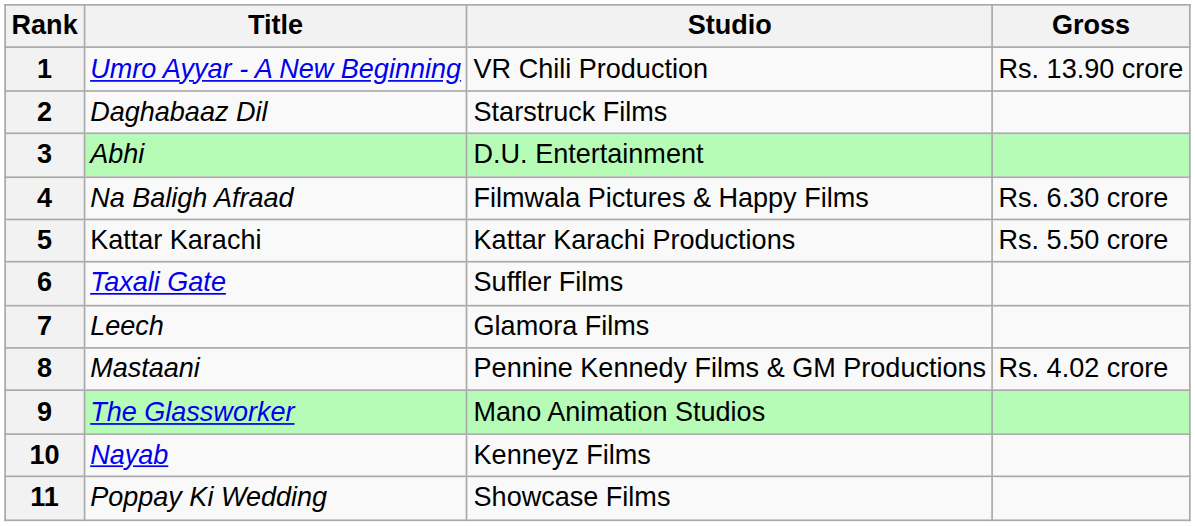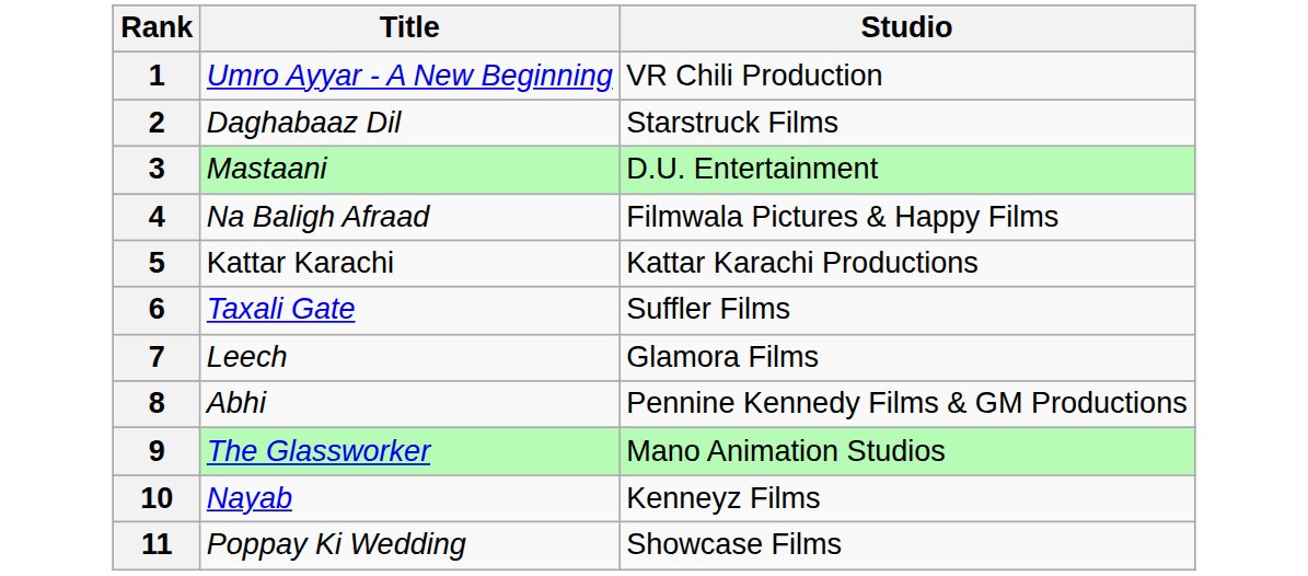- column: Gross | Rs. 13.90 crore | Rs. 6.30 crore | Rs. 5.50 crore | Rs. 4.02 crore
3 | Title: Abhi -> Mastaani
8 | Title: Mastaani -> Abhi
